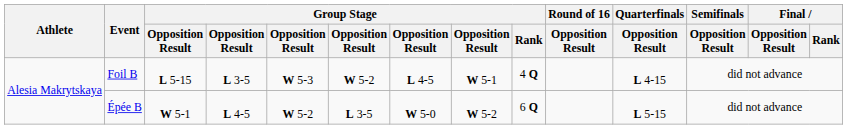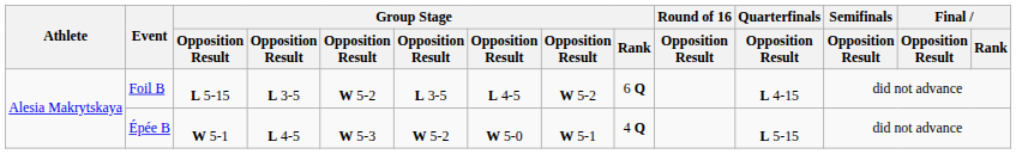Foil B | column 5: W 5-3 -> W 5-2
Foil B | column 6: W 5-2 -> L 3-5
Foil B | column 8: W 5-1 -> W 5-2
Foil B | Group Stage / Rank: 4 Q -> 6 Q
Épée B | column 5: W 5-2 -> W 5-3
Épée B | column 6: L 3-5 -> W 5-2
Épée B | column 8: W 5-2 -> W 5-1
Épée B | Group Stage / Rank: 6 Q -> 4 Q
